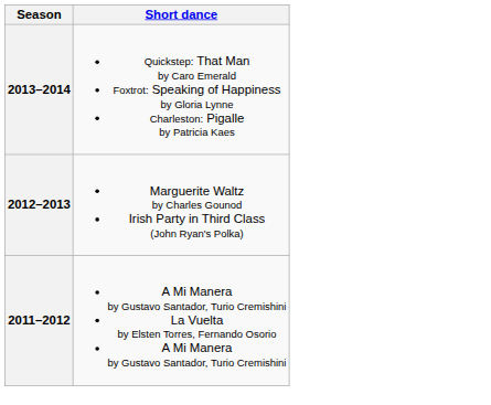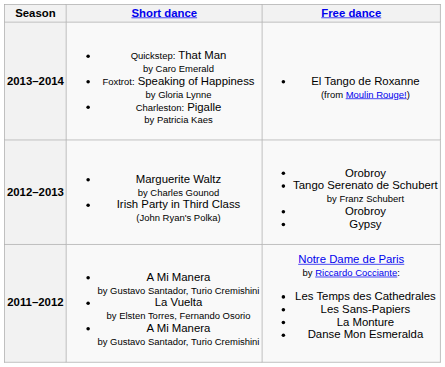+ column: Free dance | El Tango de Roxanne (from Moulin Rouge!) | Orobroy Tango Serenato de Schubert by Franz Schubert Orobroy Gypsy | Notre Dame de Paris by Riccardo Cocciante: Les Temps des Cathedrales Les Sans-Papiers La Monture Danse Mon Esmeralda
